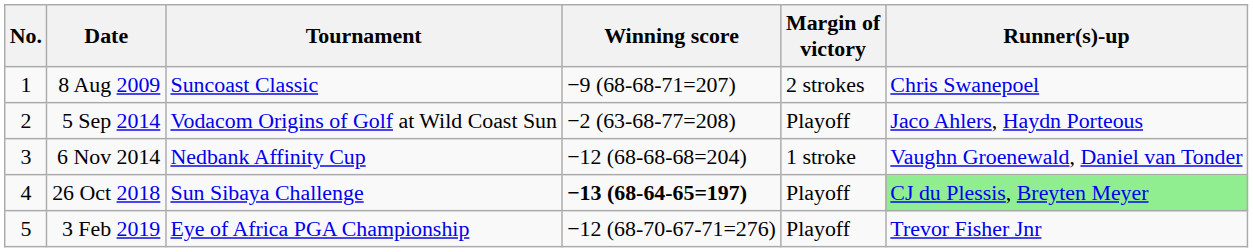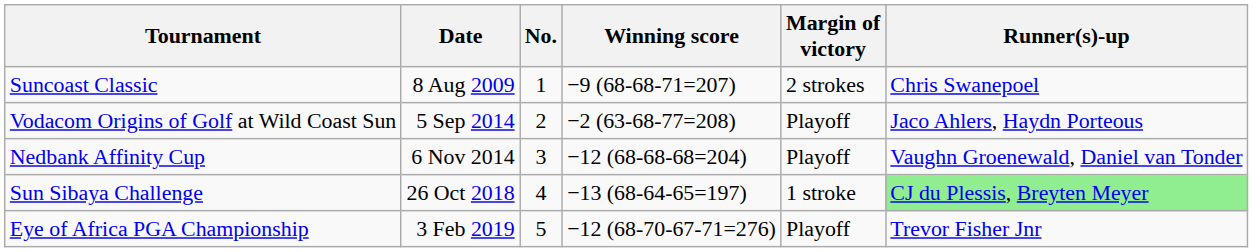columns swapped: No. <-> Tournament
6 Nov 2014 | Margin of victory: 1 stroke -> Playoff
26 Oct 2018 | Winning score: bold -> normal
26 Oct 2018 | Margin of victory: Playoff -> 1 stroke
